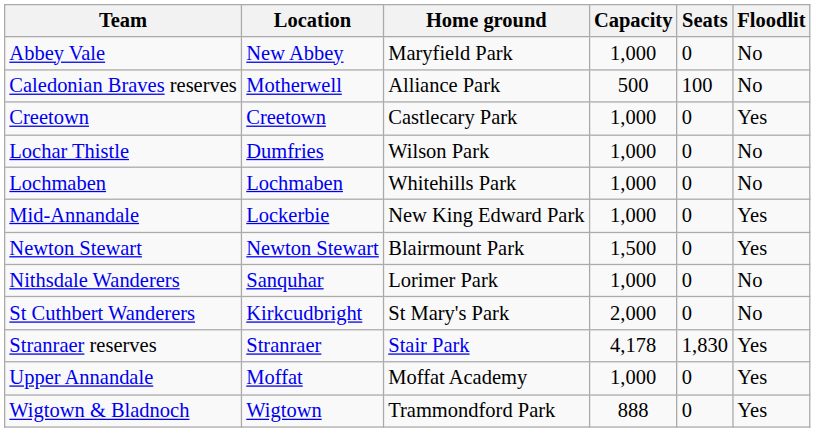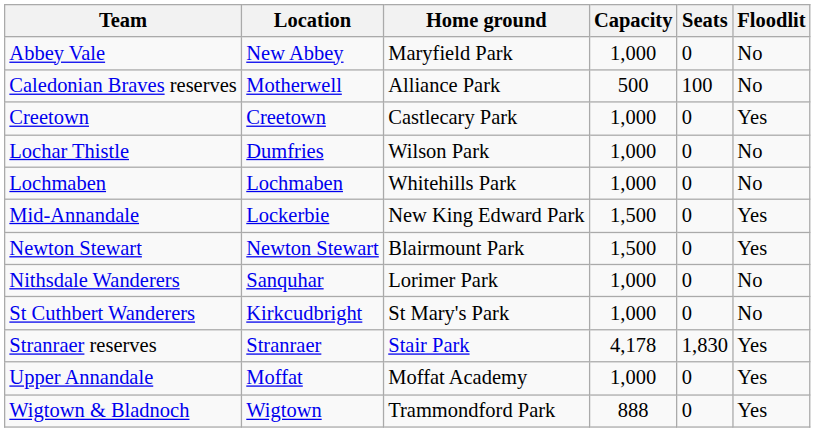Mid-Annandale | Capacity: 1,000 -> 1,500
St Cuthbert Wanderers | Capacity: 2,000 -> 1,000
